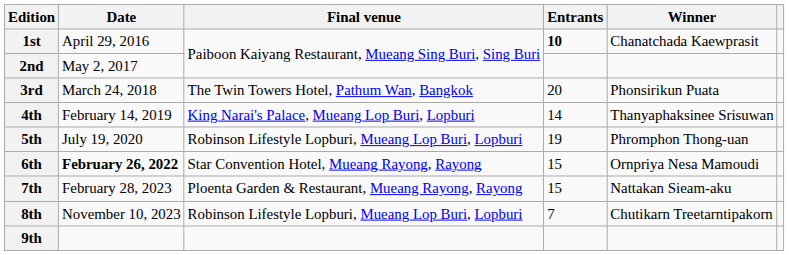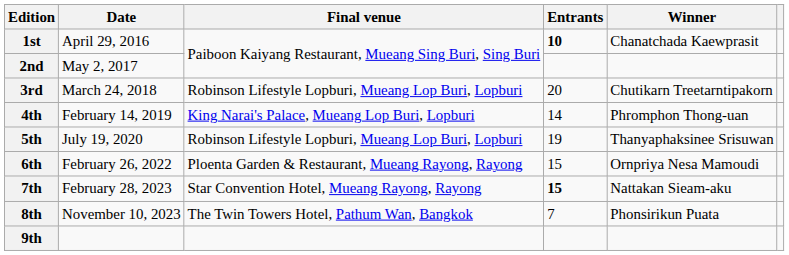3rd | Final venue: The Twin Towers Hotel, Pathum Wan, Bangkok -> Robinson Lifestyle Lopburi, Mueang Lop Buri, Lopburi
3rd | Winner: Phonsirikun Puata -> Chutikarn Treetarntipakorn
4th | Winner: Thanyaphaksinee Srisuwan -> Phromphon Thong-uan
5th | Winner: Phromphon Thong-uan -> Thanyaphaksinee Srisuwan
6th | Date: bold -> normal
6th | Final venue: Star Convention Hotel, Mueang Rayong, Rayong -> Ploenta Garden & Restaurant, Mueang Rayong, Rayong
7th | Final venue: Ploenta Garden & Restaurant, Mueang Rayong, Rayong -> Star Convention Hotel, Mueang Rayong, Rayong
7th | Entrants: normal -> bold
8th | Final venue: Robinson Lifestyle Lopburi, Mueang Lop Buri, Lopburi -> The Twin Towers Hotel, Pathum Wan, Bangkok
8th | Winner: Chutikarn Treetarntipakorn -> Phonsirikun Puata
